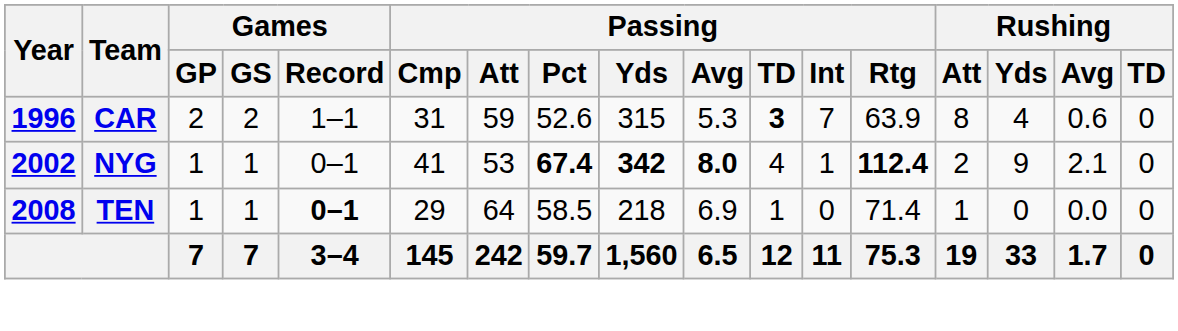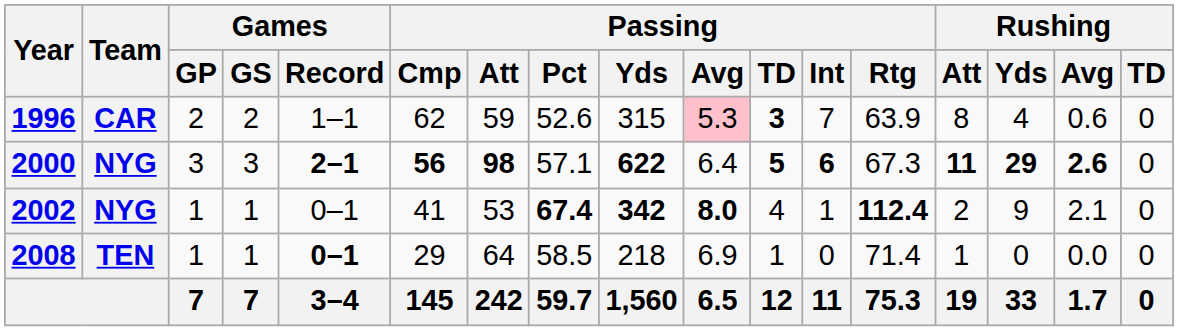1996 | Passing / Cmp: 31 -> 62
1996 | Passing / Avg: no background -> pink background
+ row: 2000 | NYG | 3 | 3 | 2–1 | 56 | 98 | 57.1 | 622 | 6.4 | 5 | 6 | 67.3 | 11 | 29 | 2.6 | 0
